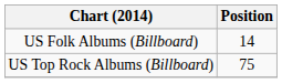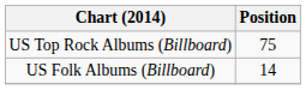rows swapped: US Folk Albums (Billboard) <-> US Top Rock Albums (Billboard)
